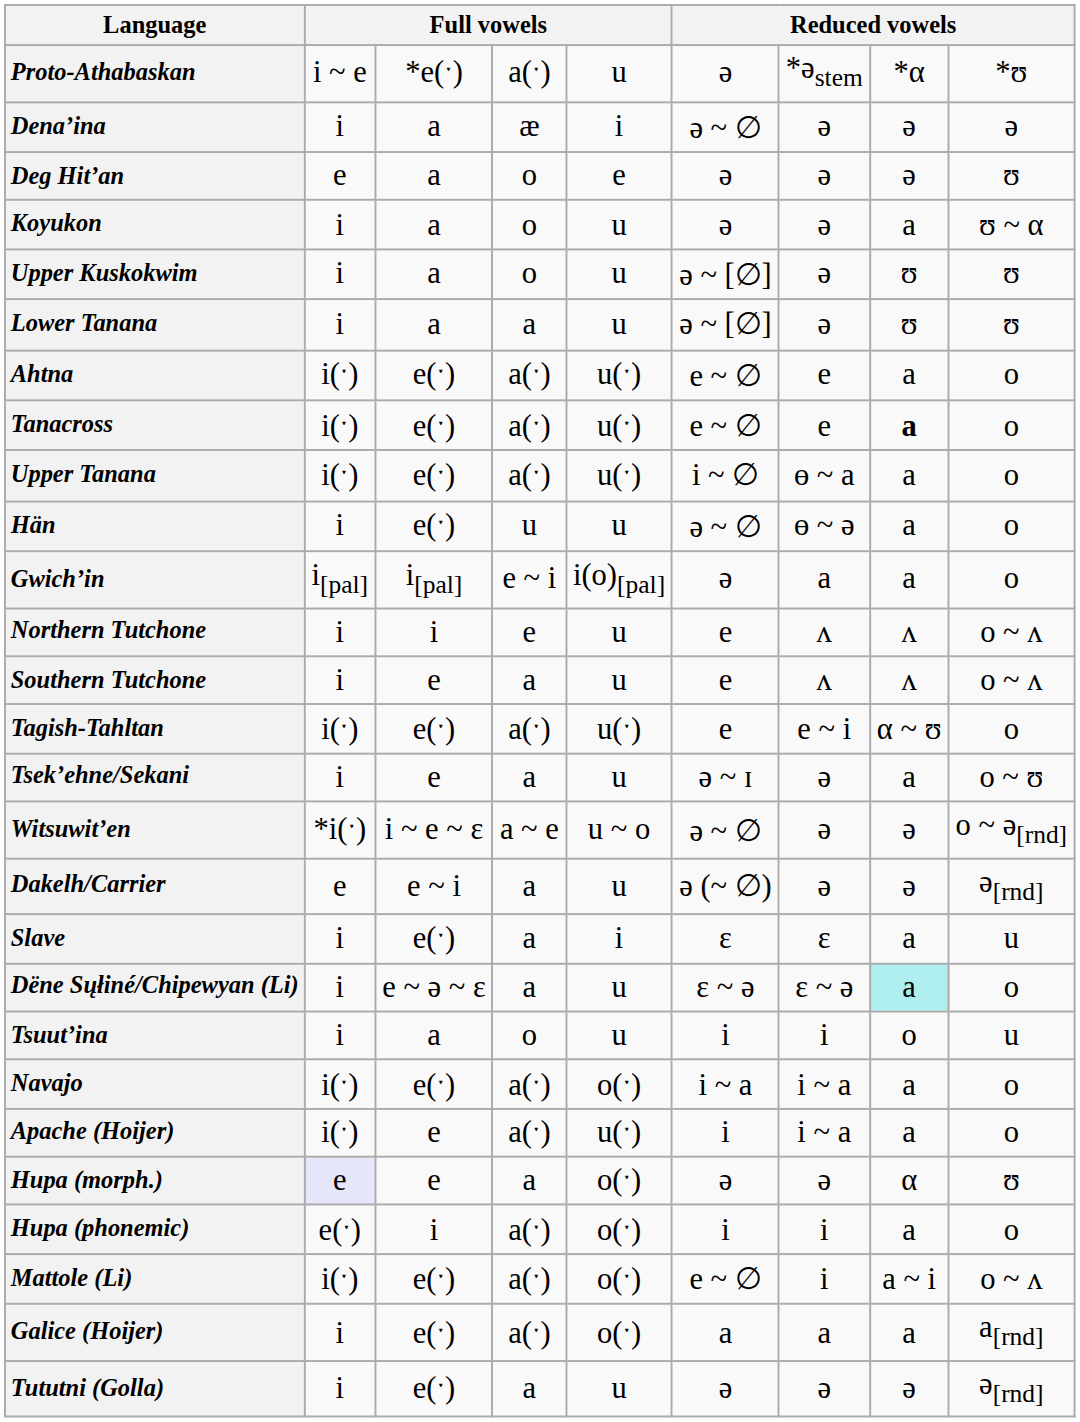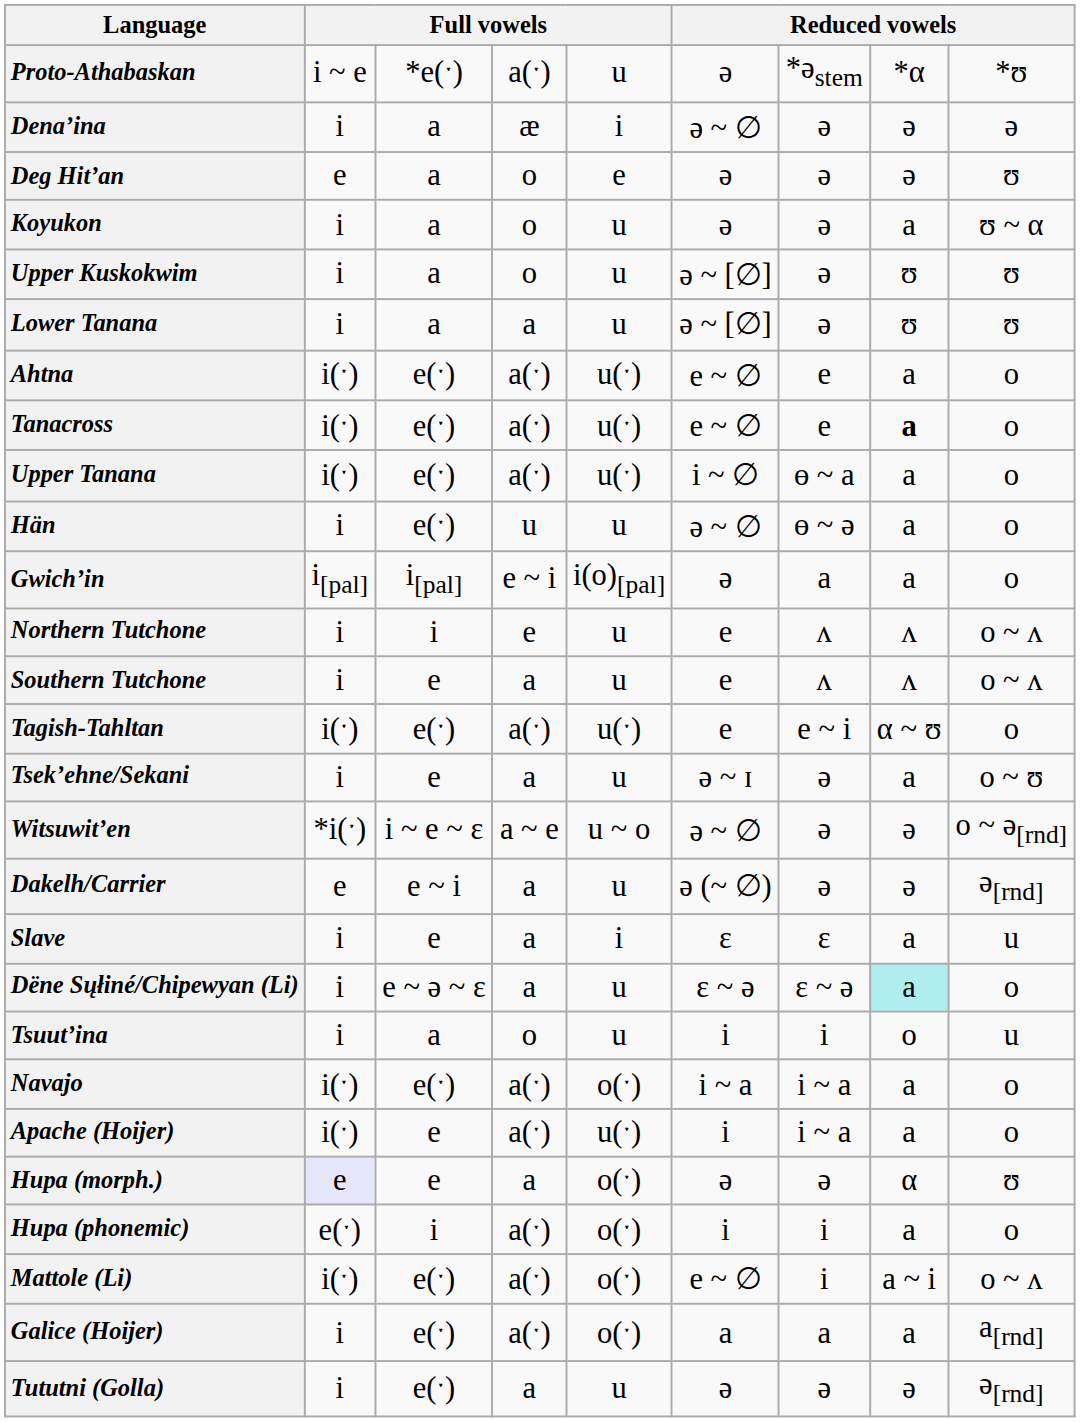Slave | column 3: e(ˑ) -> e
